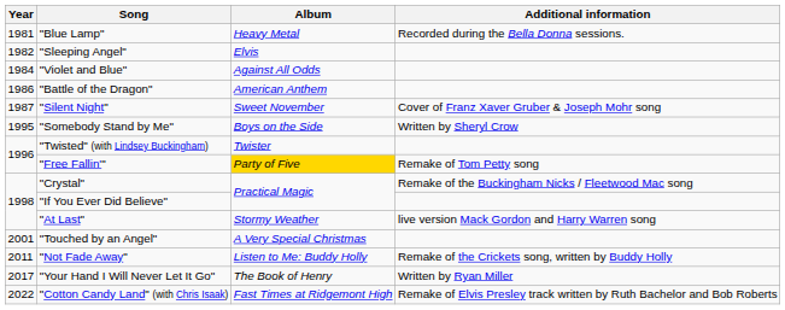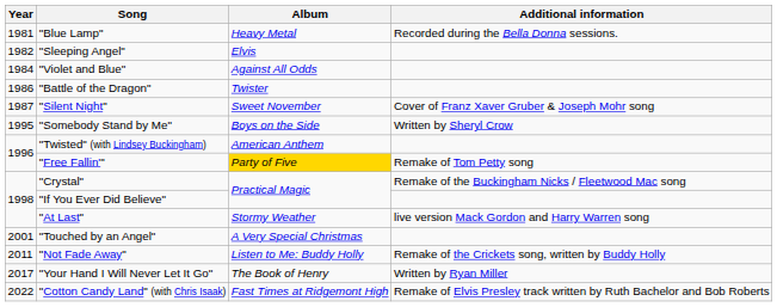"Battle of the Dragon" | Album: American Anthem -> Twister
"Twisted" (with Lindsey Buckingham) | Album: Twister -> American Anthem
